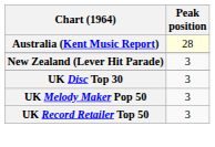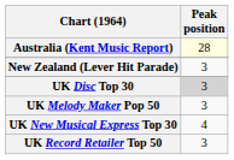UK Disc Top 30 | Peak position: no background -> lightgrey background
+ row: UK New Musical Express Top 30 | 4
